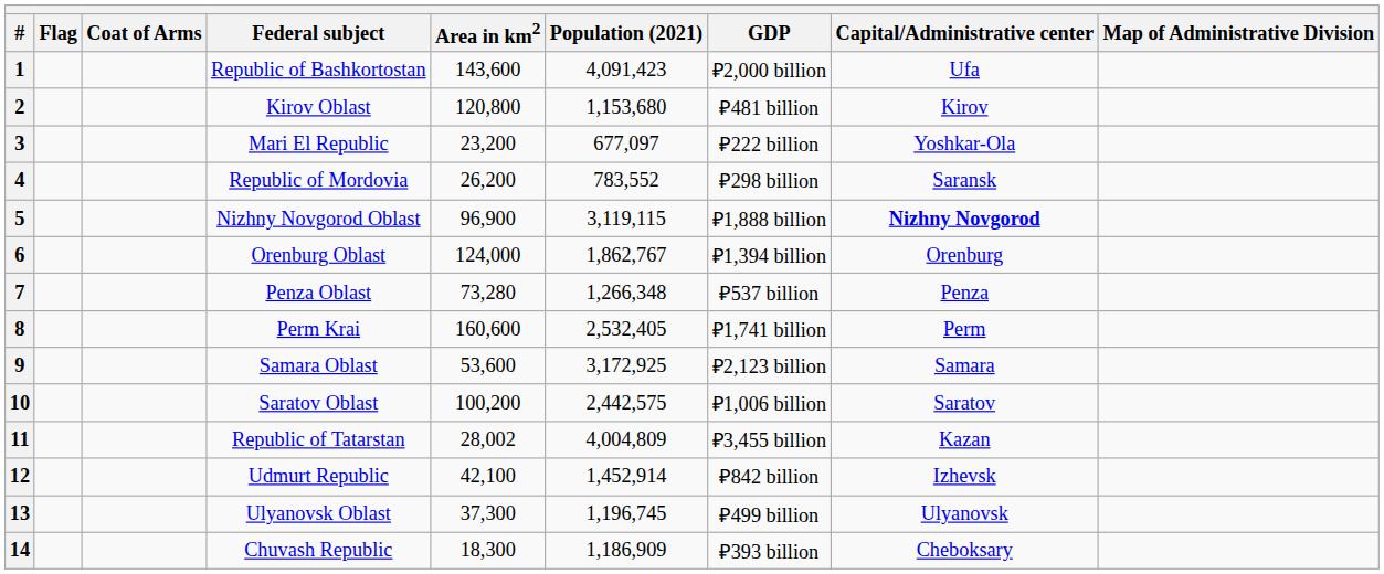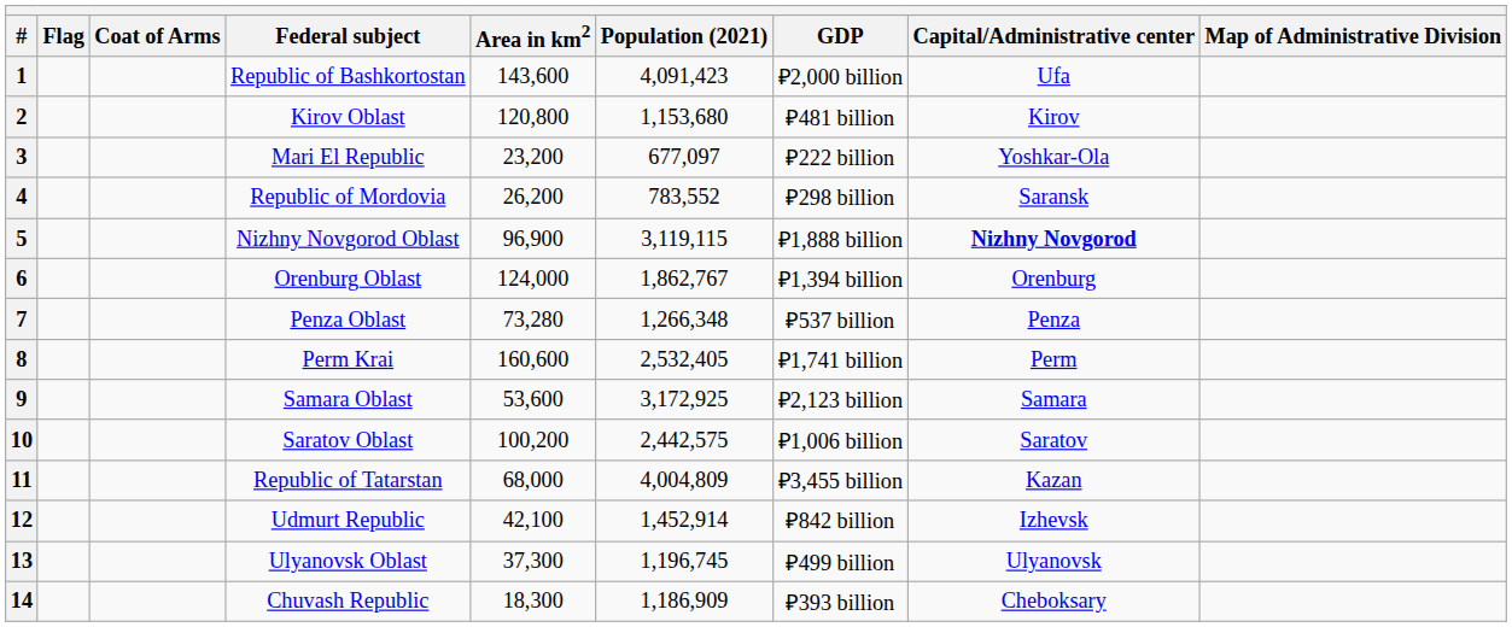11 | Area in km2: 28,002 -> 68,000
